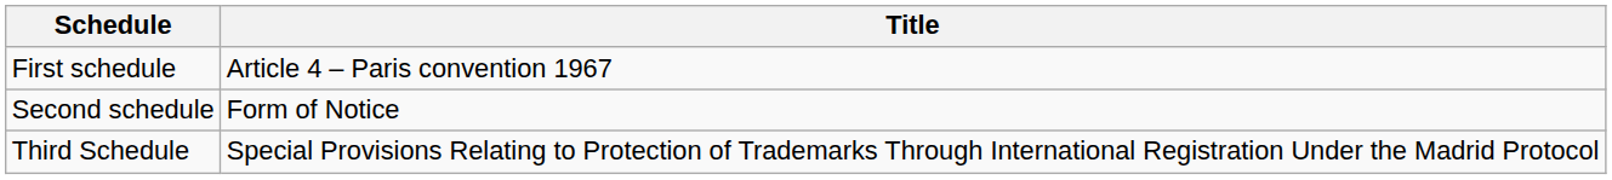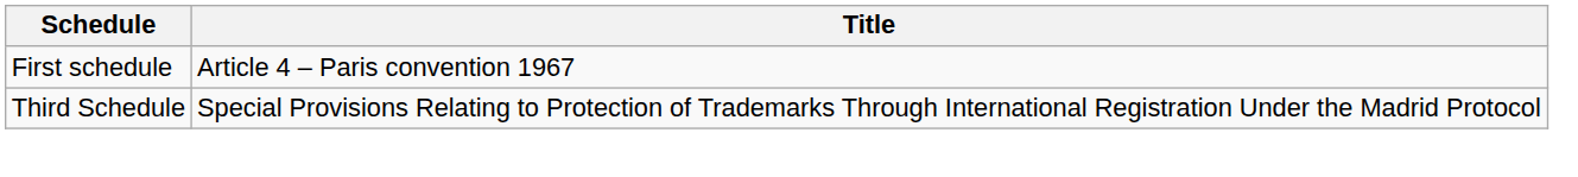- row: Second schedule | Form of Notice
